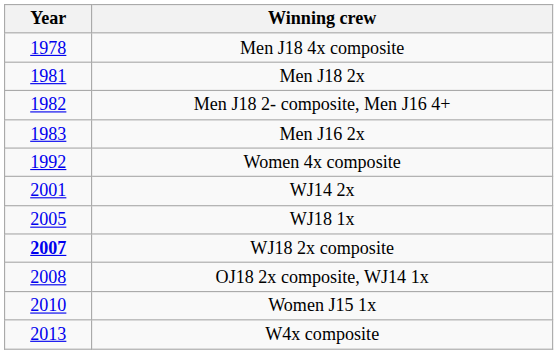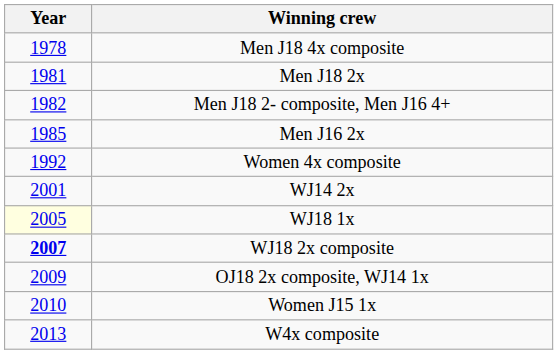Men J16 2x | Year: 1983 -> 1985
WJ18 1x | Year: no background -> lightyellow background
OJ18 2x composite, WJ14 1x | Year: 2008 -> 2009
